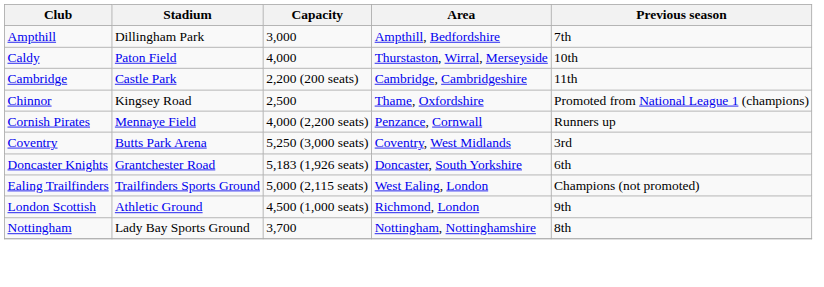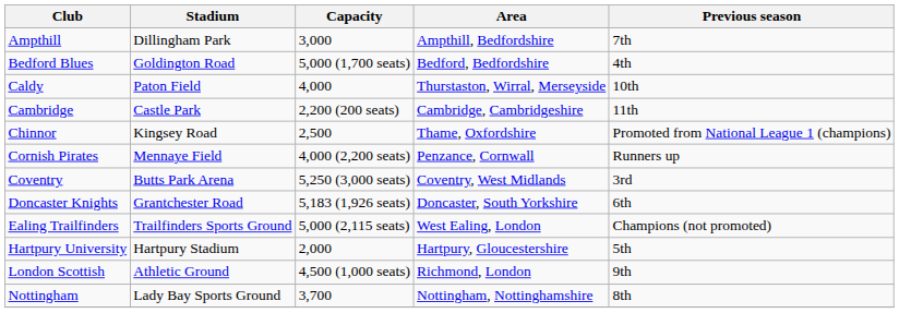+ row: Bedford Blues | Goldington Road | 5,000 (1,700 seats) | Bedford, Bedfordshire | 4th
+ row: Hartpury University | Hartpury Stadium | 2,000 | Hartpury, Gloucestershire | 5th
